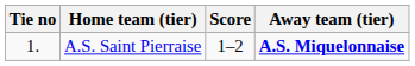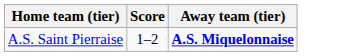- column: Tie no | 1.
